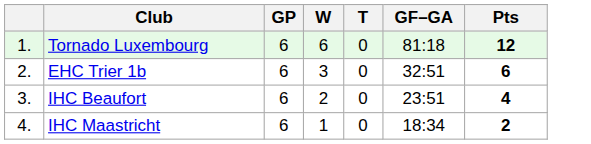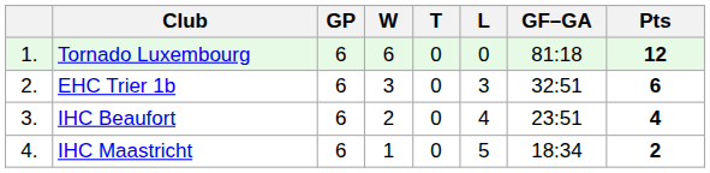+ column: L | 0 | 3 | 4 | 5
